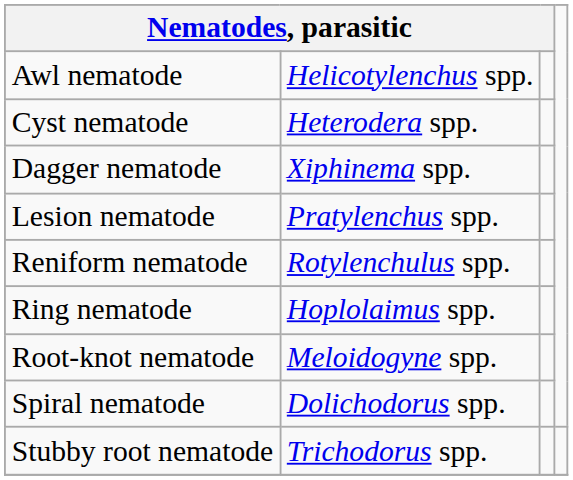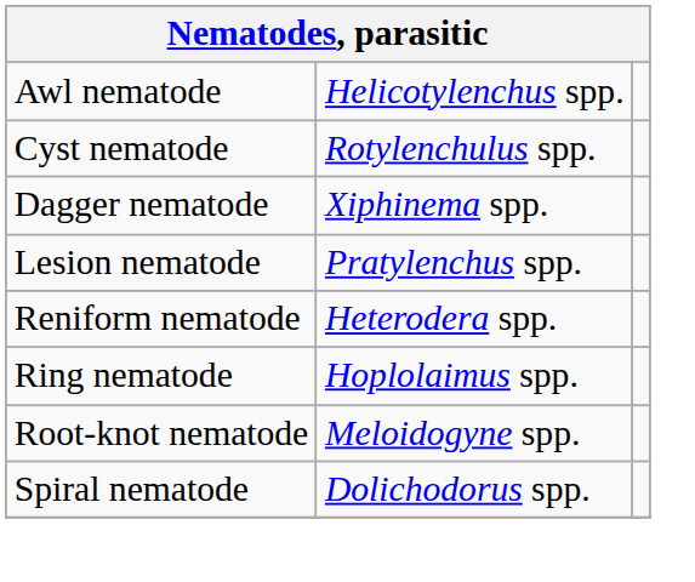Cyst nematode | column 2: Heterodera spp. -> Rotylenchulus spp.
Reniform nematode | column 2: Rotylenchulus spp. -> Heterodera spp.
- row: Stubby root nematode | Trichodorus spp.
